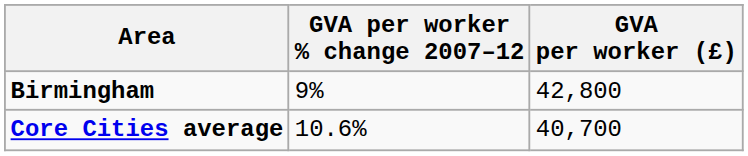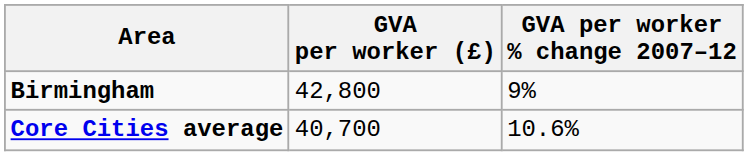columns swapped: GVA per worker (£) <-> GVA per worker % change 2007–12
